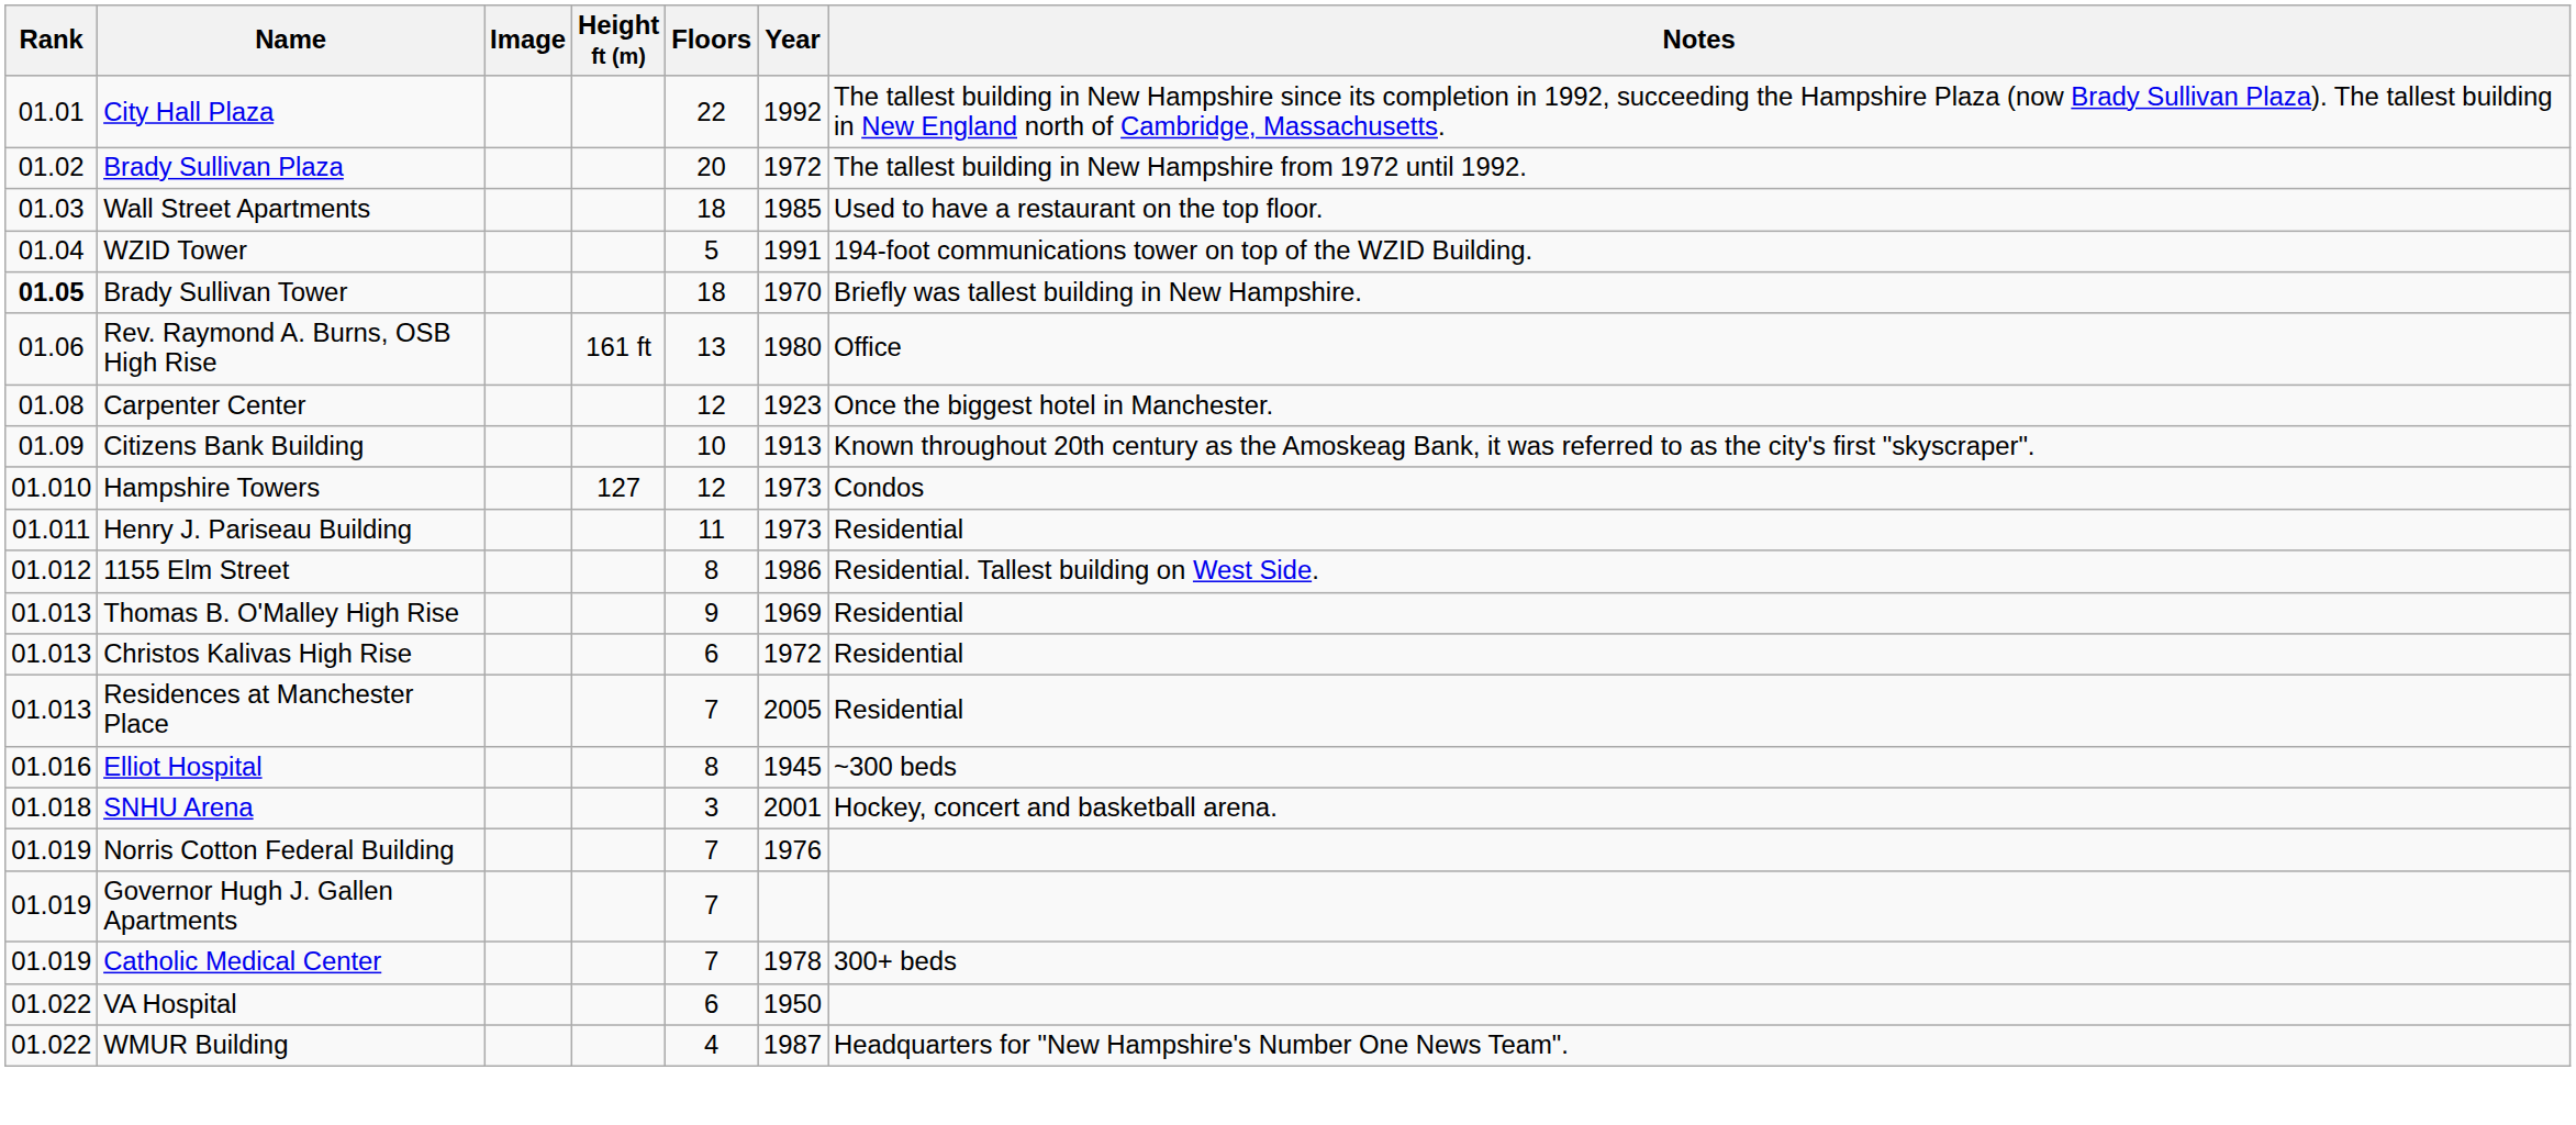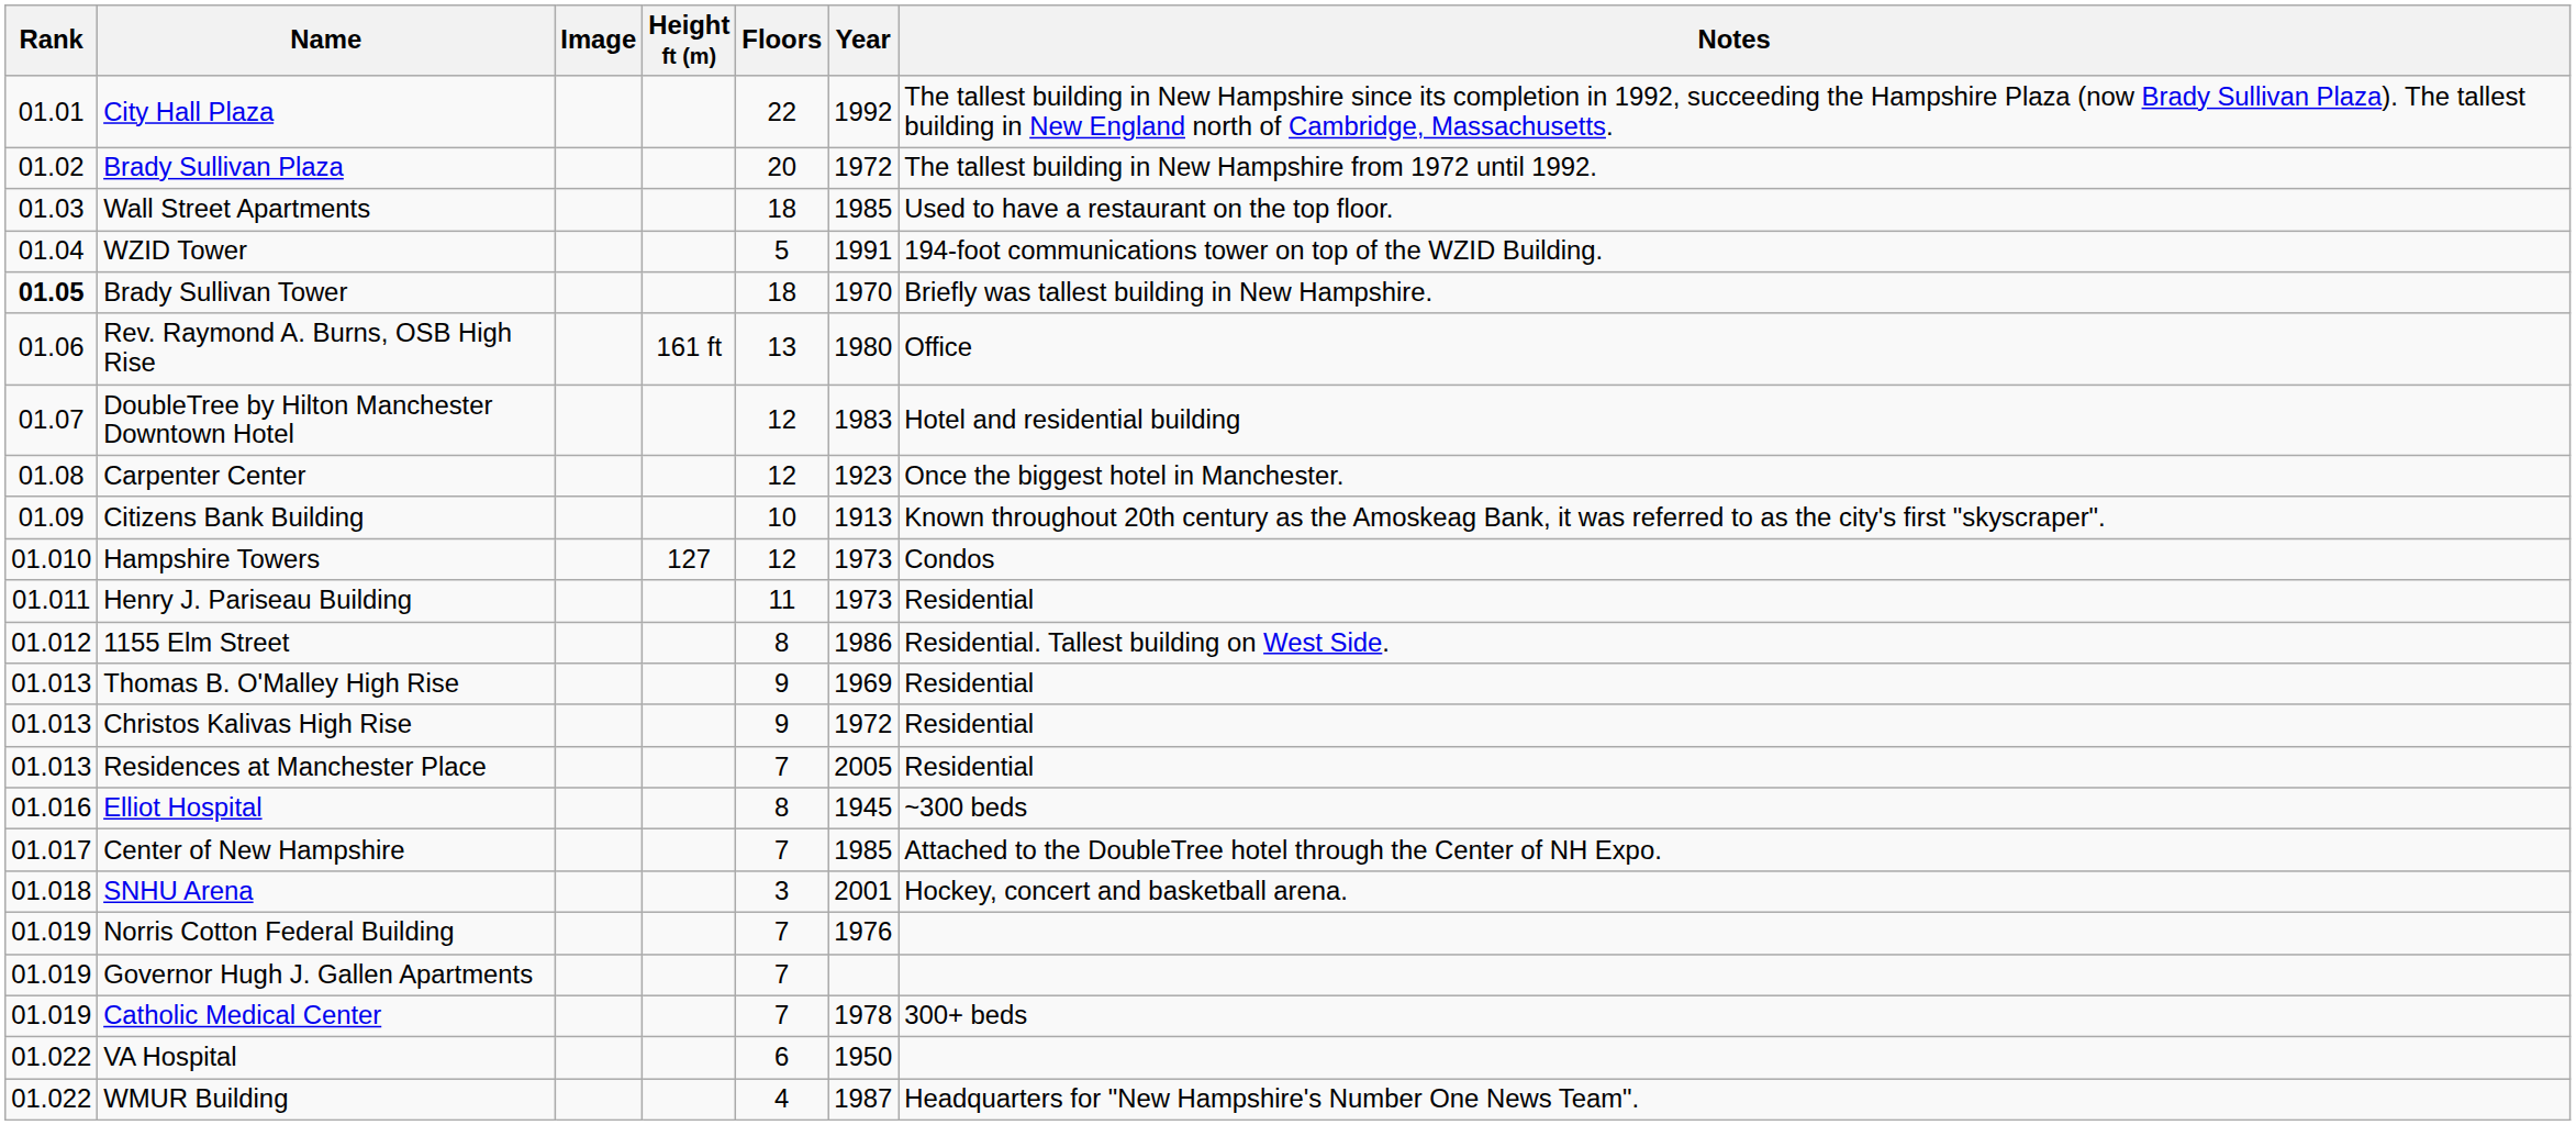+ row: 01.07 | DoubleTree by Hilton Manchester Downtown Hotel | 12 | 1983 | Hotel and residential building
Christos Kalivas High Rise | Floors: 6 -> 9
+ row: 01.017 | Center of New Hampshire | 7 | 1985 | Attached to the DoubleTree hotel through the Center of NH Expo.
